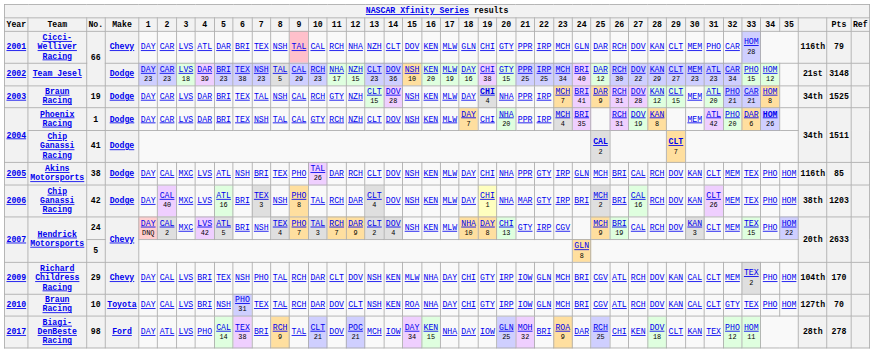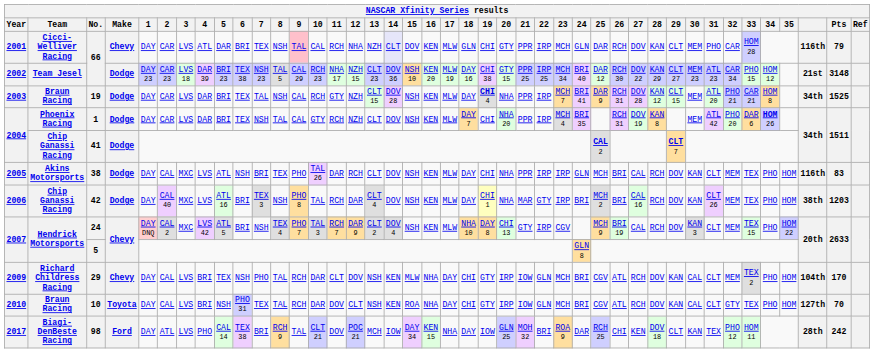2001 / 66 | 14: no background -> lavender background
38 | 22: GTY -> IRP
38 | Pts: 85 -> 83
98 | Pts: 278 -> 242
